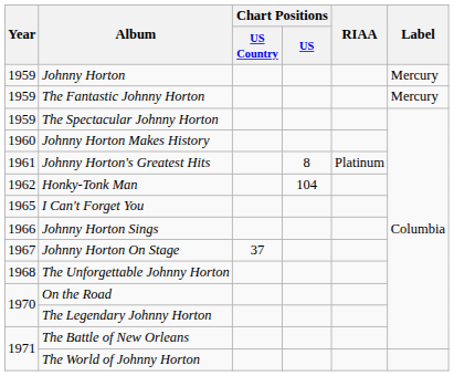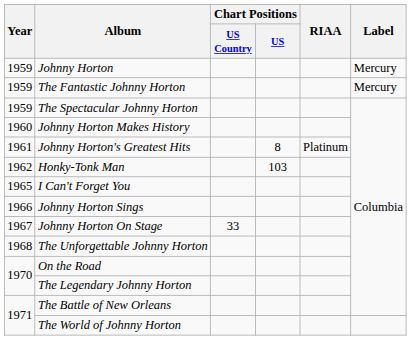Honky-Tonk Man | Chart Positions / US: 104 -> 103
Johnny Horton On Stage | Chart Positions / US Country: 37 -> 33
